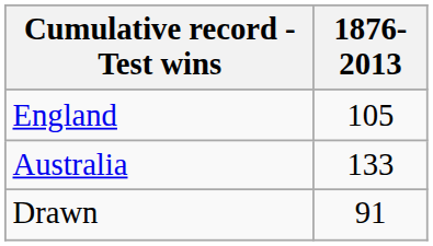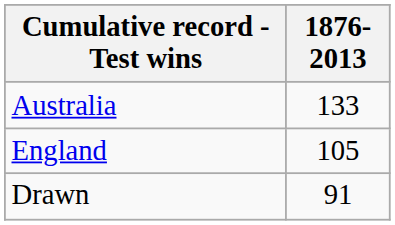rows swapped: England <-> Australia
